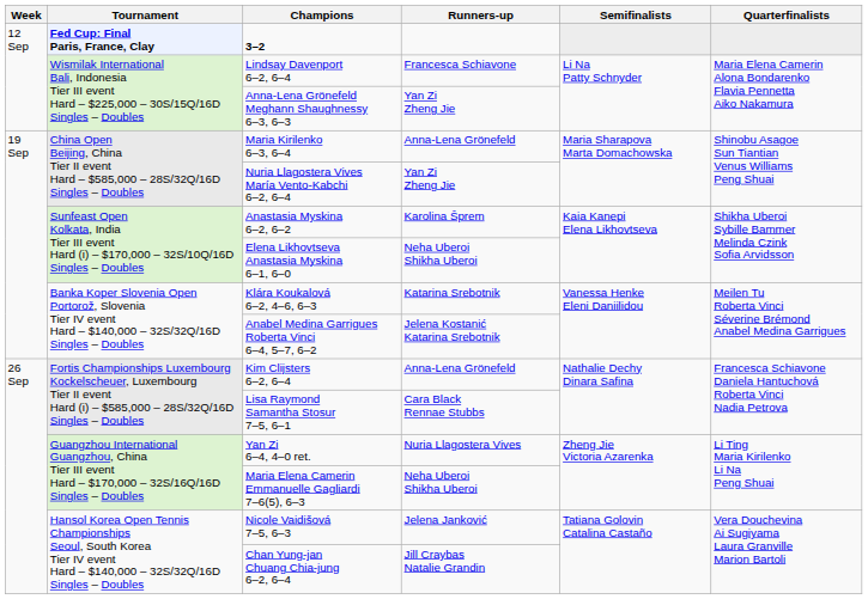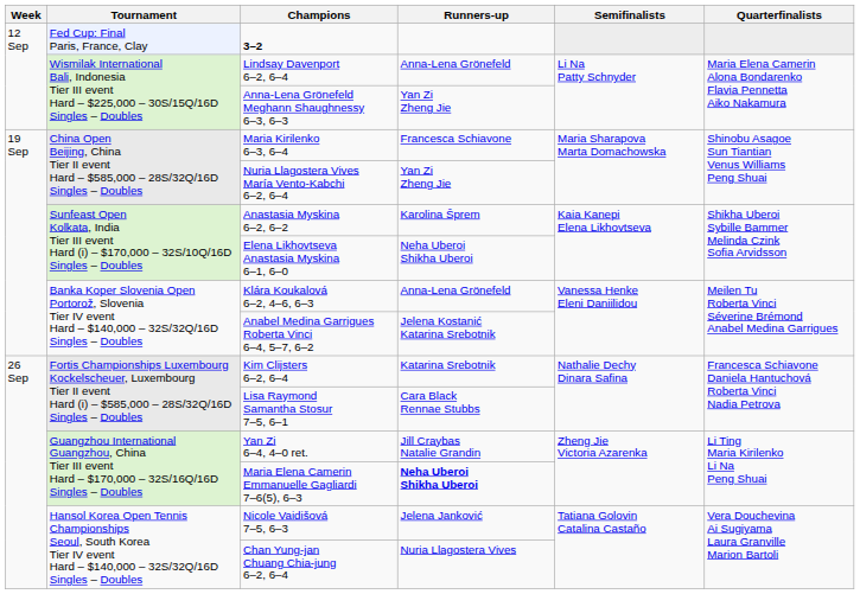3–2 | Tournament: bold -> normal
Lindsay Davenport 6–2, 6–4 | Runners-up: Francesca Schiavone -> Anna-Lena Grönefeld
Maria Kirilenko 6–3, 6–4 | Runners-up: Anna-Lena Grönefeld -> Francesca Schiavone
Klára Koukalová 6–2, 4–6, 6–3 | Runners-up: Katarina Srebotnik -> Anna-Lena Grönefeld
Kim Clijsters 6–2, 6–4 | Runners-up: Anna-Lena Grönefeld -> Katarina Srebotnik
Yan Zi 6–4, 4–0 ret. | Runners-up: Nuria Llagostera Vives -> Jill Craybas Natalie Grandin
Maria Elena Camerin Emmanuelle Gagliardi 7–6(5), 6–3 | Runners-up: normal -> bold
Chan Yung-jan Chuang Chia-jung 6–2, 6–4 | Runners-up: Jill Craybas Natalie Grandin -> Nuria Llagostera Vives
